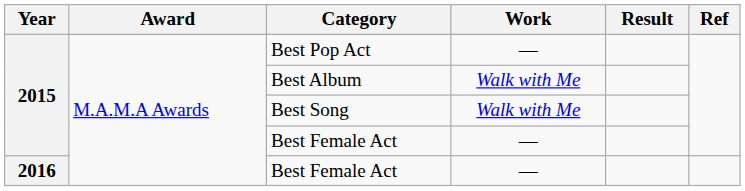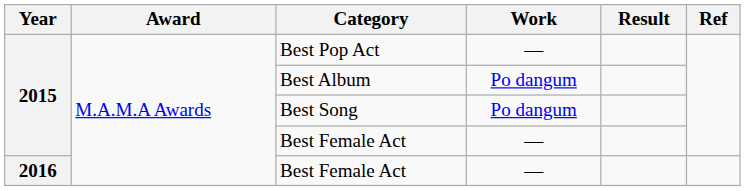Best Album | Work: Walk with Me -> Po dangum
Best Song | Work: Walk with Me -> Po dangum
